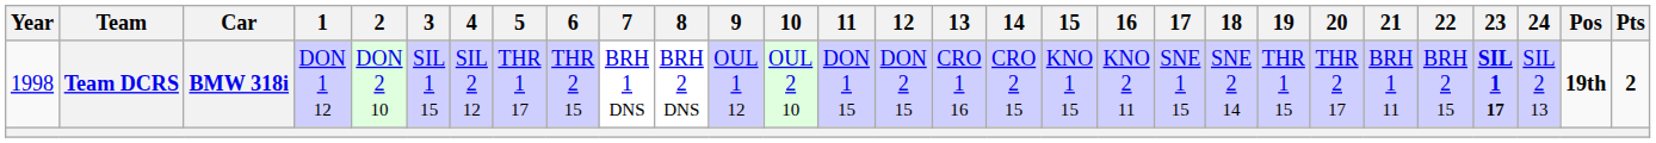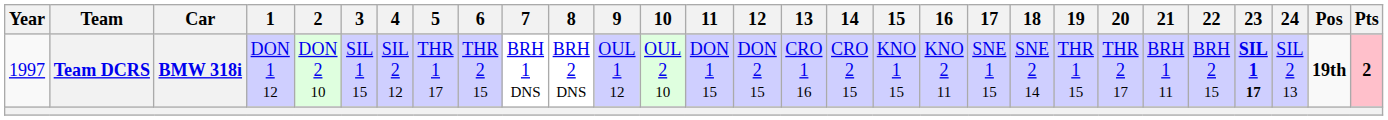Team DCRS | Year: 1998 -> 1997
Team DCRS | Pts: no background -> pink background
